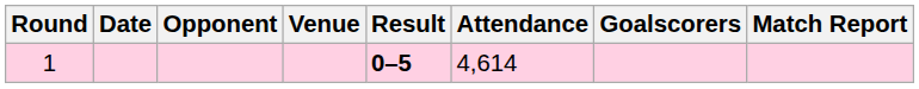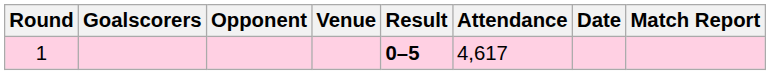columns swapped: Date <-> Goalscorers
1 | Attendance: 4,614 -> 4,617
